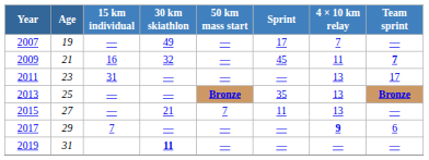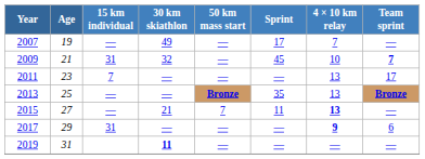2009 | 15 km individual: 16 -> 31
2009 | 4 × 10 km relay: 11 -> 10
2011 | 15 km individual: 31 -> 7
2015 | 4 × 10 km relay: normal -> bold
2017 | 15 km individual: 7 -> 31
